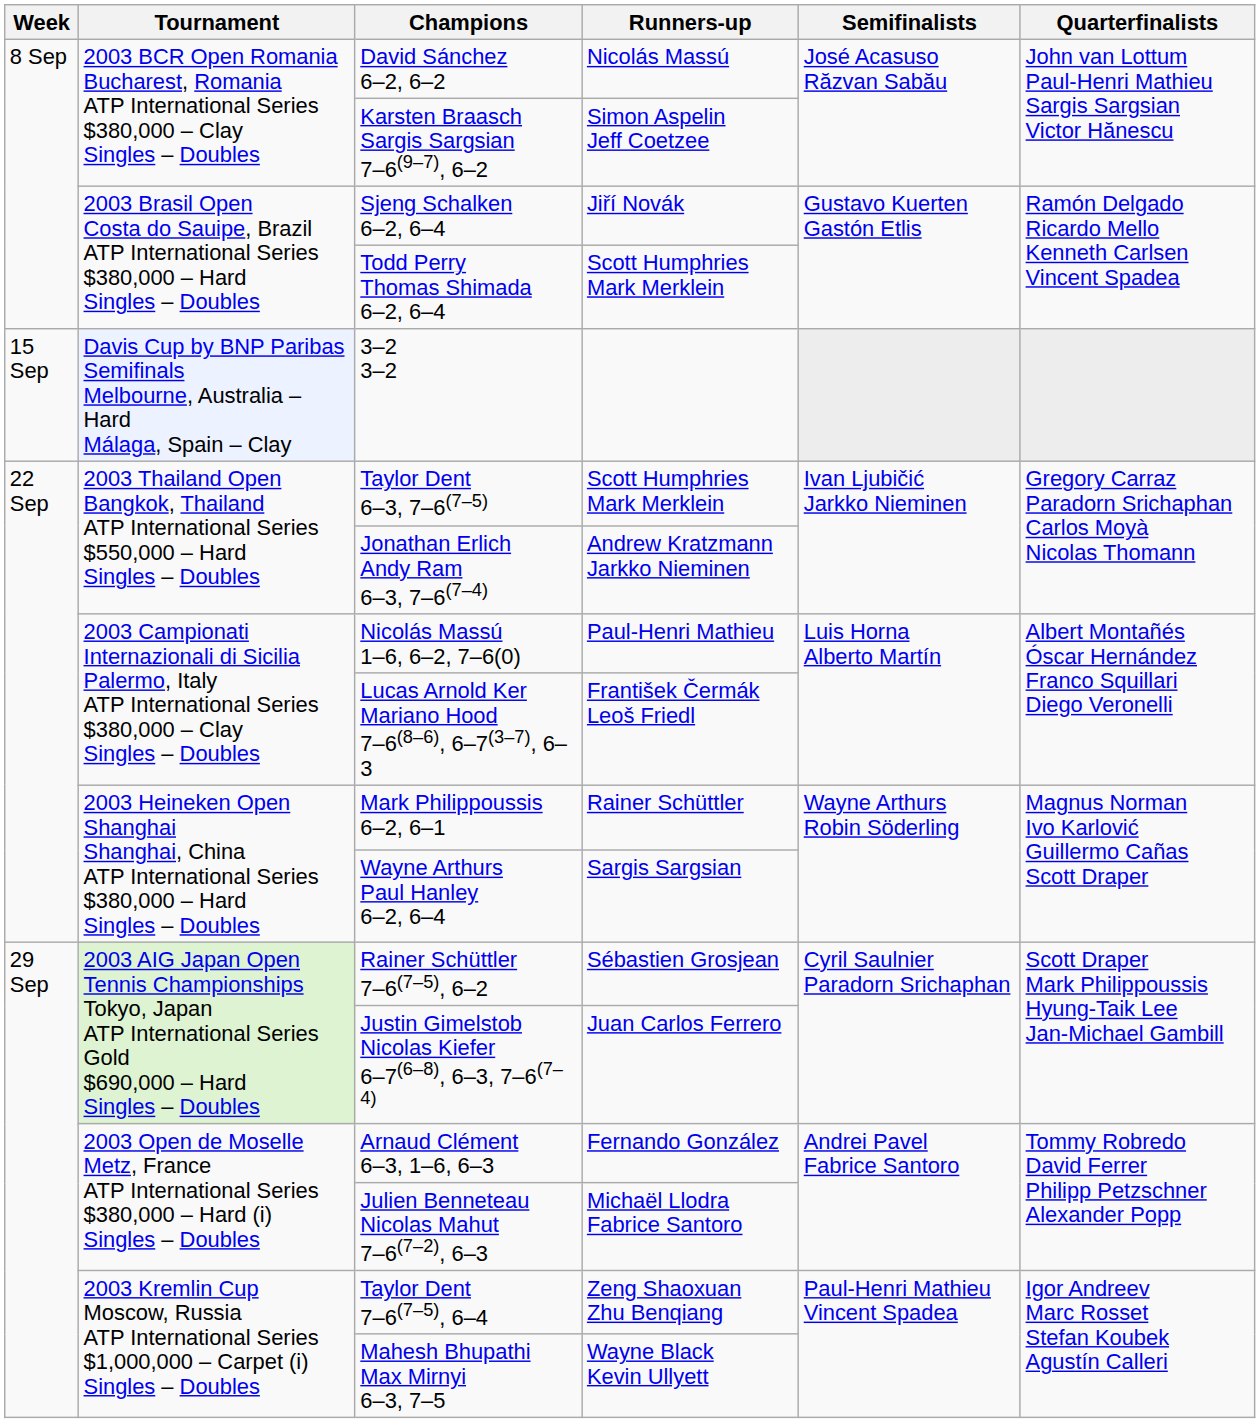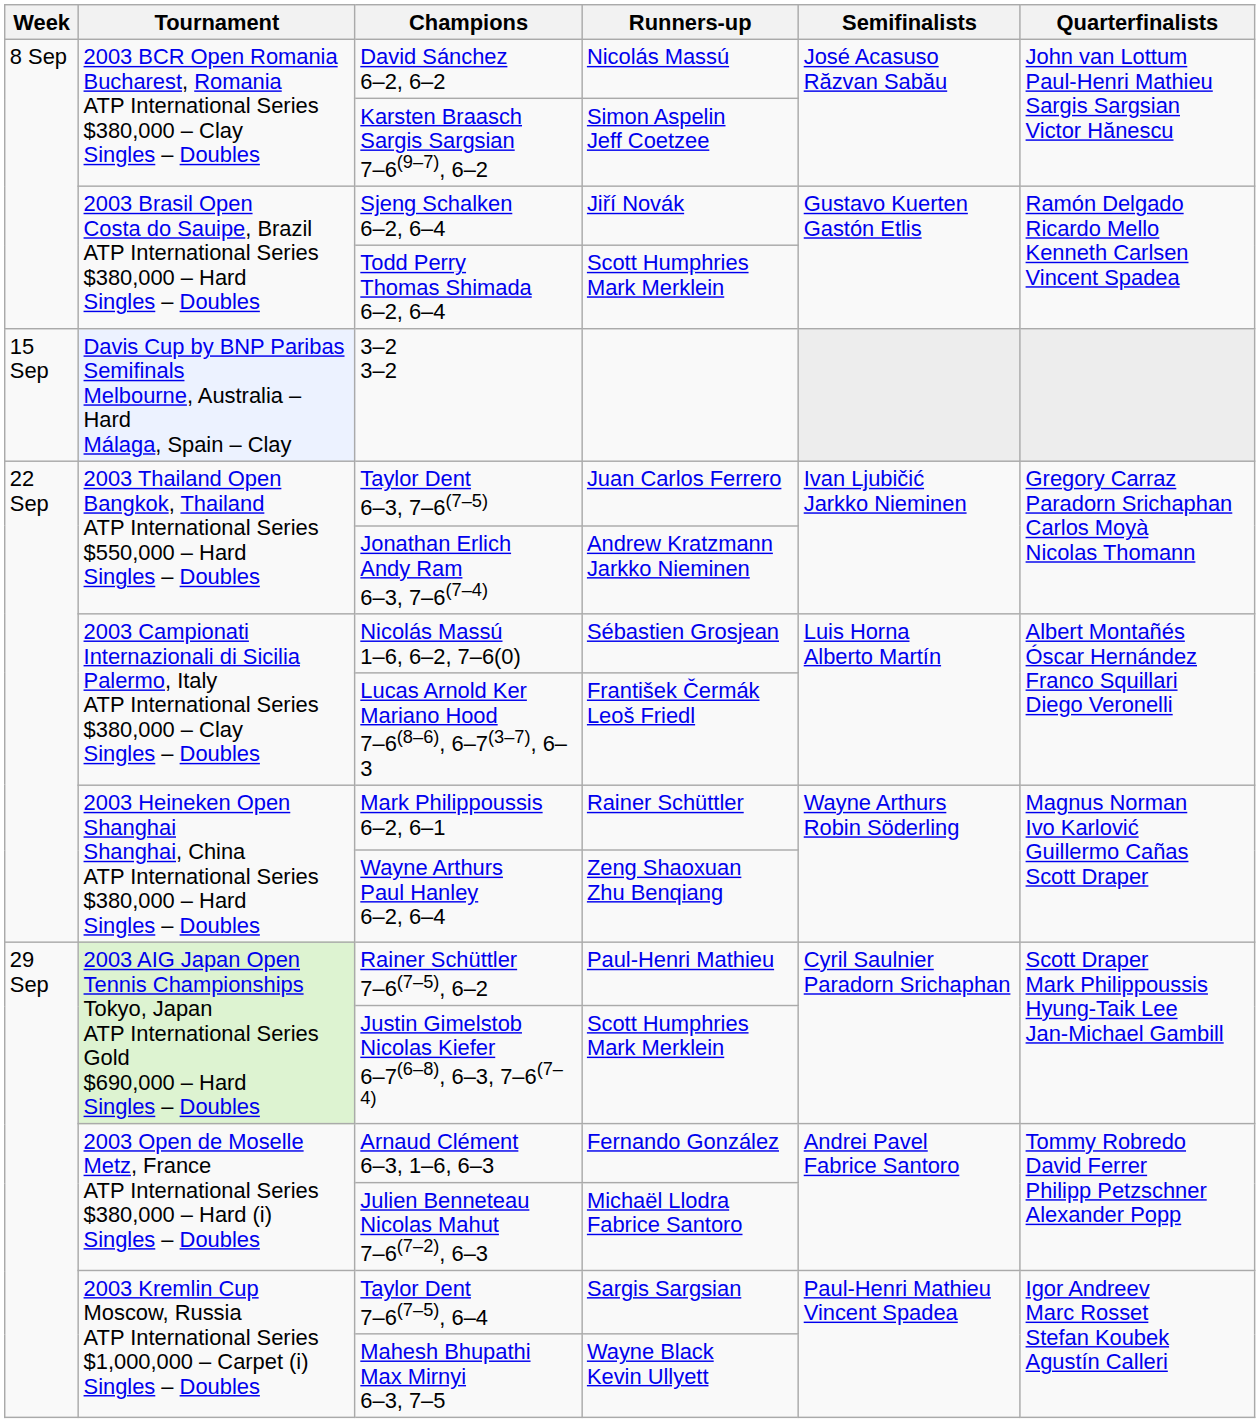Taylor Dent 6–3, 7–6(7–5) | Runners-up: Scott Humphries Mark Merklein -> Juan Carlos Ferrero
Nicolás Massú 1–6, 6–2, 7–6(0) | Runners-up: Paul-Henri Mathieu -> Sébastien Grosjean
Wayne Arthurs Paul Hanley 6–2, 6–4 | Runners-up: Sargis Sargsian -> Zeng Shaoxuan Zhu Benqiang
Rainer Schüttler 7–6(7–5), 6–2 | Runners-up: Sébastien Grosjean -> Paul-Henri Mathieu
Justin Gimelstob Nicolas Kiefer 6–7(6–8), 6–3, 7–6(7–4) | Runners-up: Juan Carlos Ferrero -> Scott Humphries Mark Merklein
Taylor Dent 7–6(7–5), 6–4 | Runners-up: Zeng Shaoxuan Zhu Benqiang -> Sargis Sargsian
